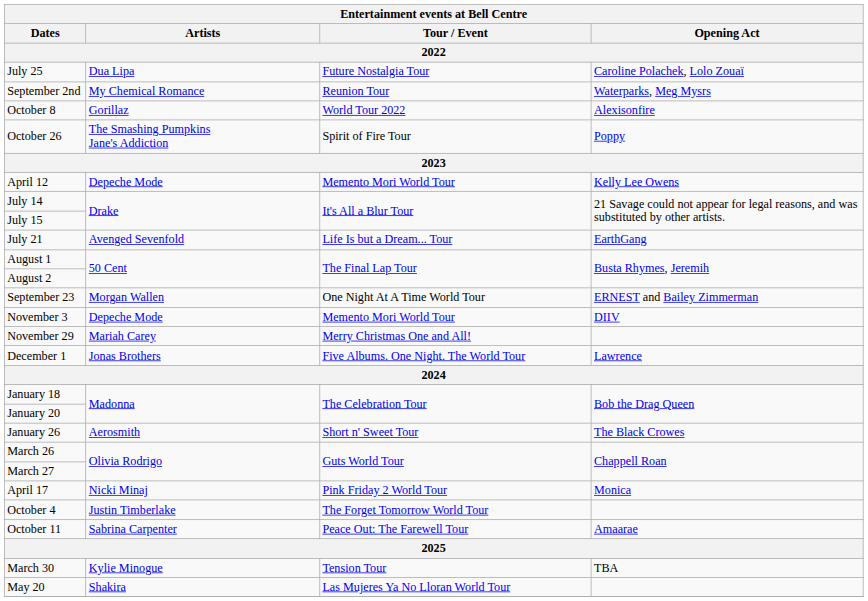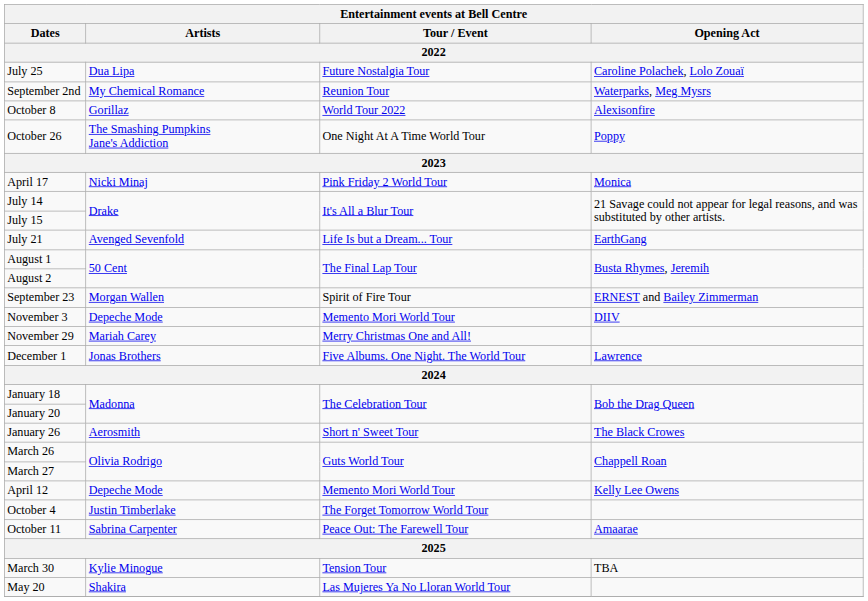October 26 | Tour / Event: Spirit of Fire Tour -> One Night At A Time World Tour
rows swapped: April 12 <-> April 17
September 23 | Tour / Event: One Night At A Time World Tour -> Spirit of Fire Tour
